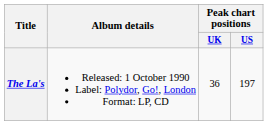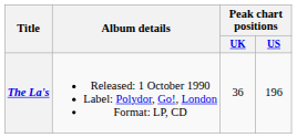The La's | Peak chart positions / US: 197 -> 196
